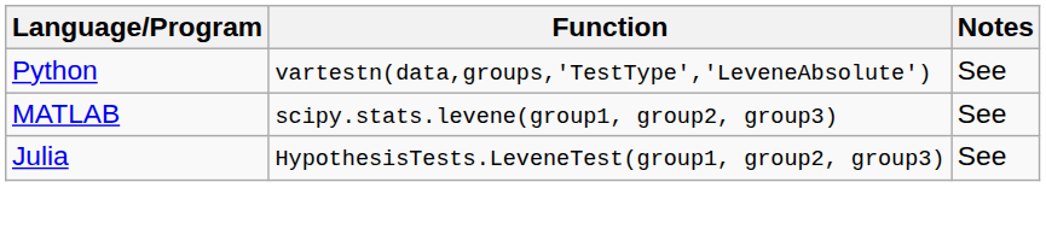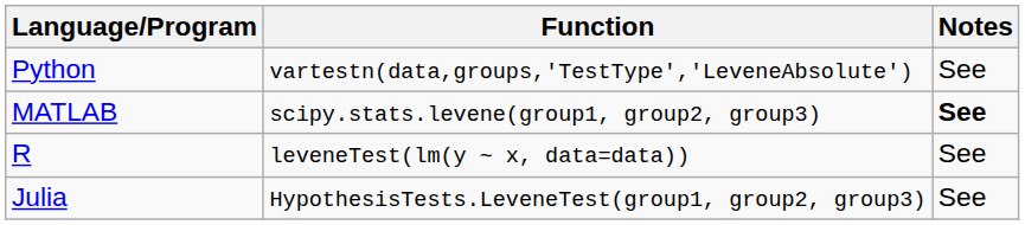MATLAB | Notes: normal -> bold
+ row: R | leveneTest(lm(y ~ x, data=data)) | See
